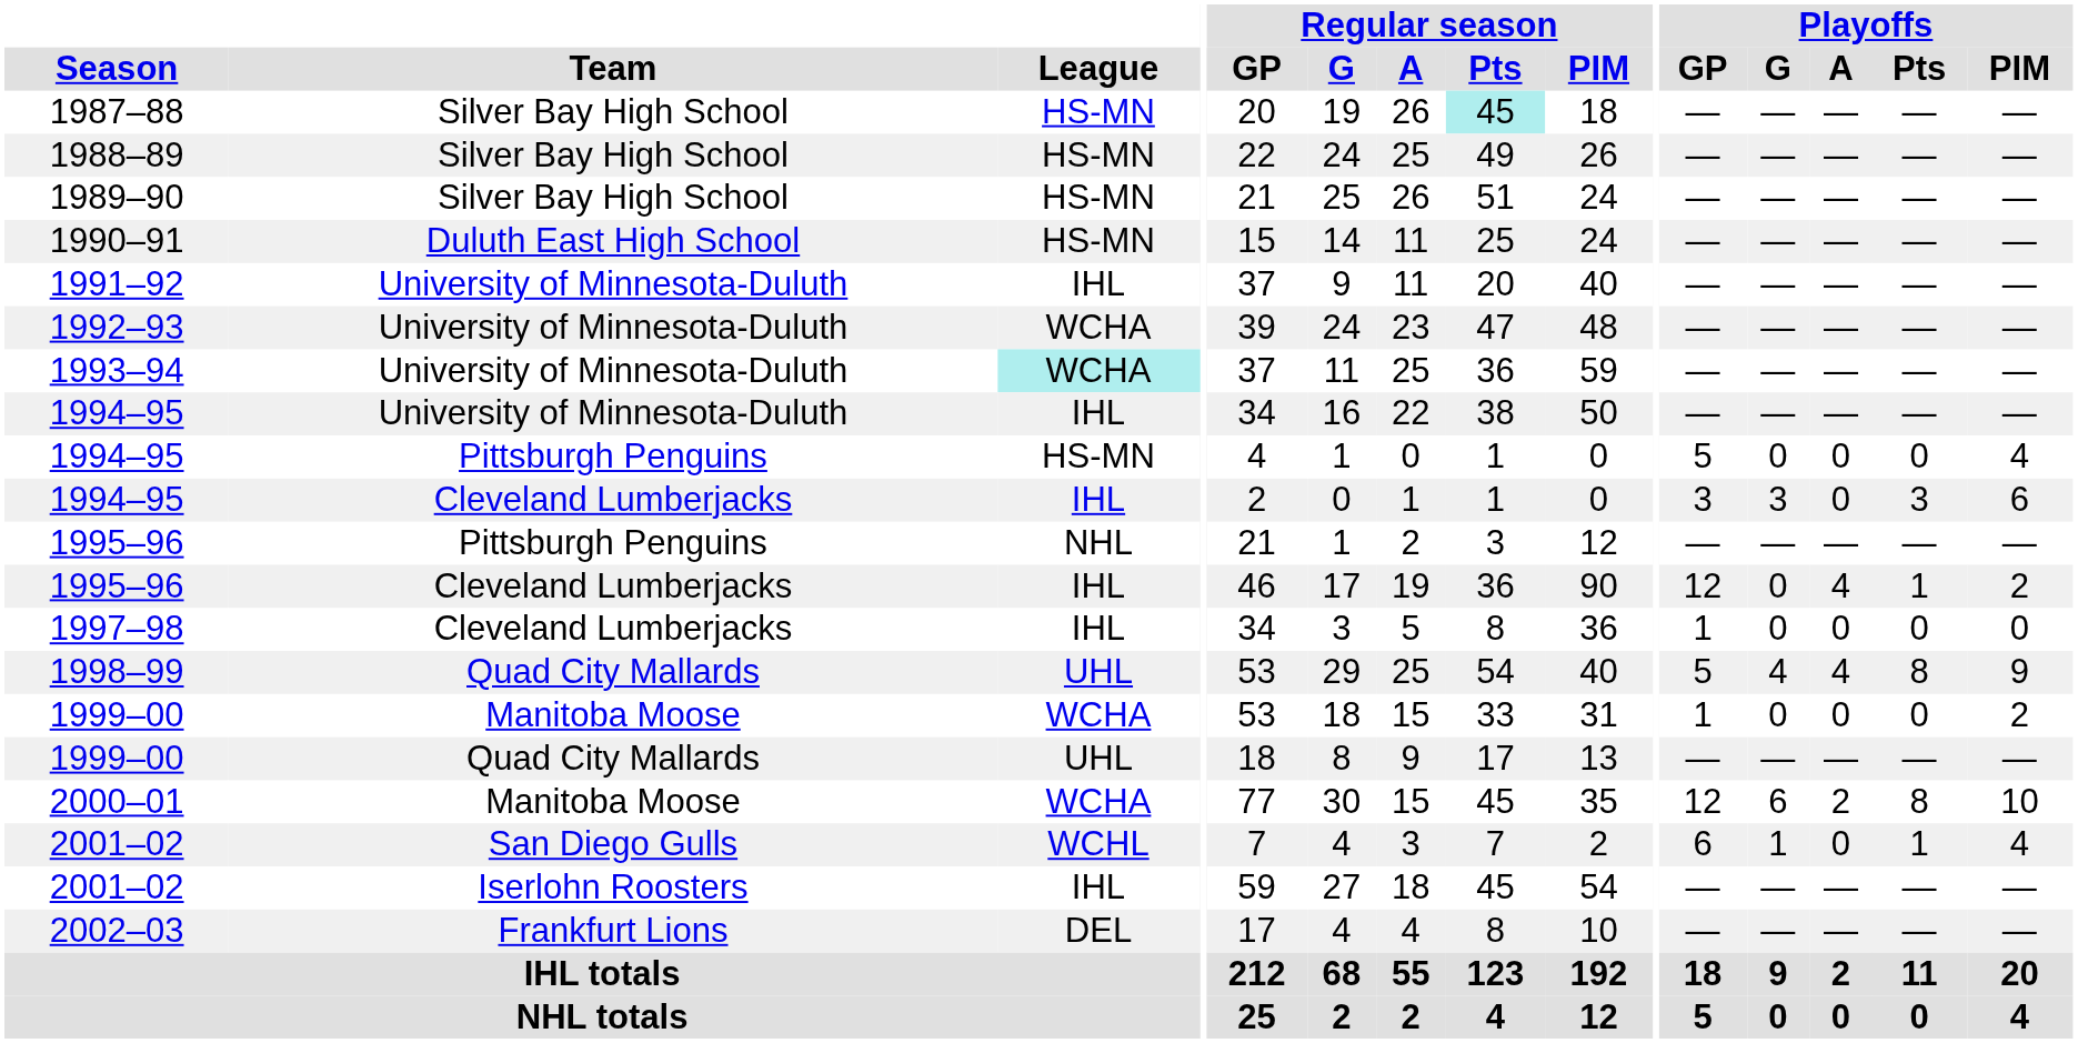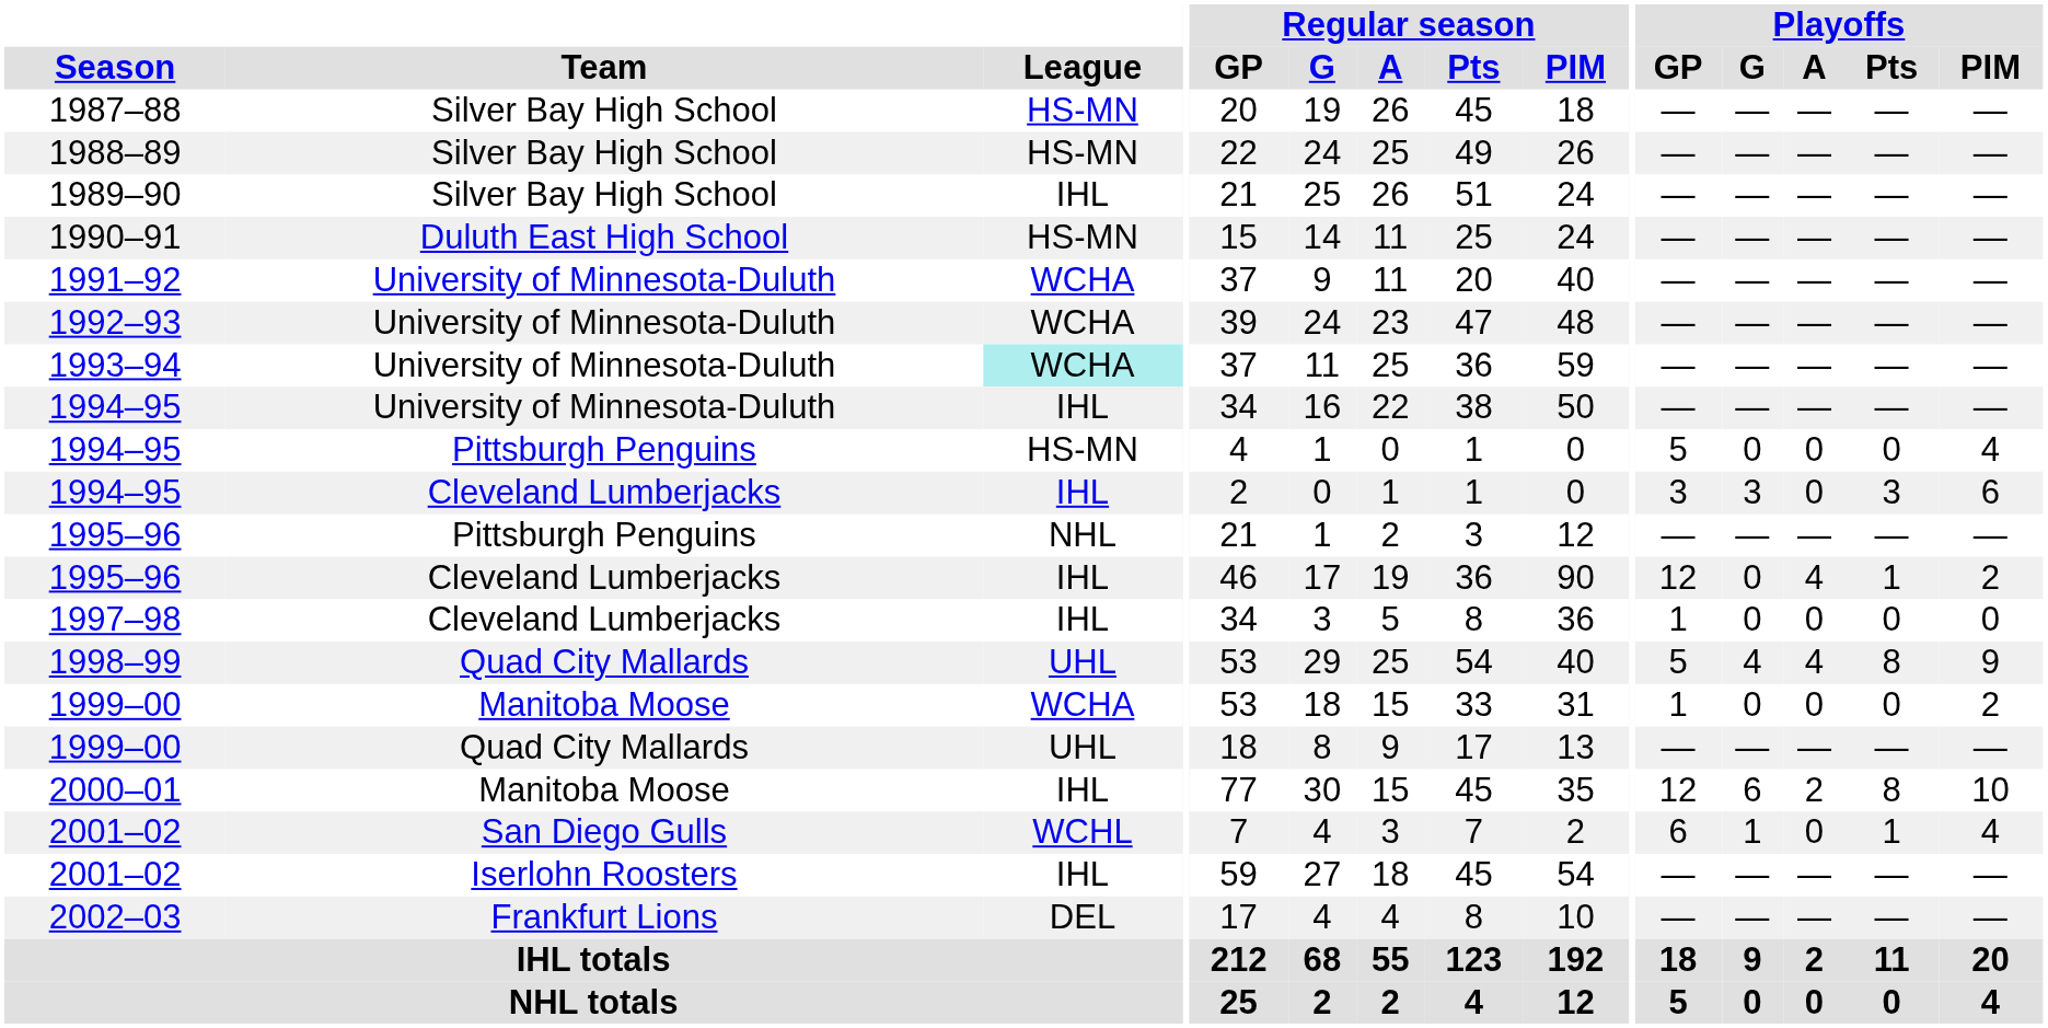1987–88 | Regular season / Pts: paleturquoise background -> no background
1989–90 | League: HS-MN -> IHL
1991–92 | League: IHL -> WCHA
2000–01 | League: WCHA -> IHL
